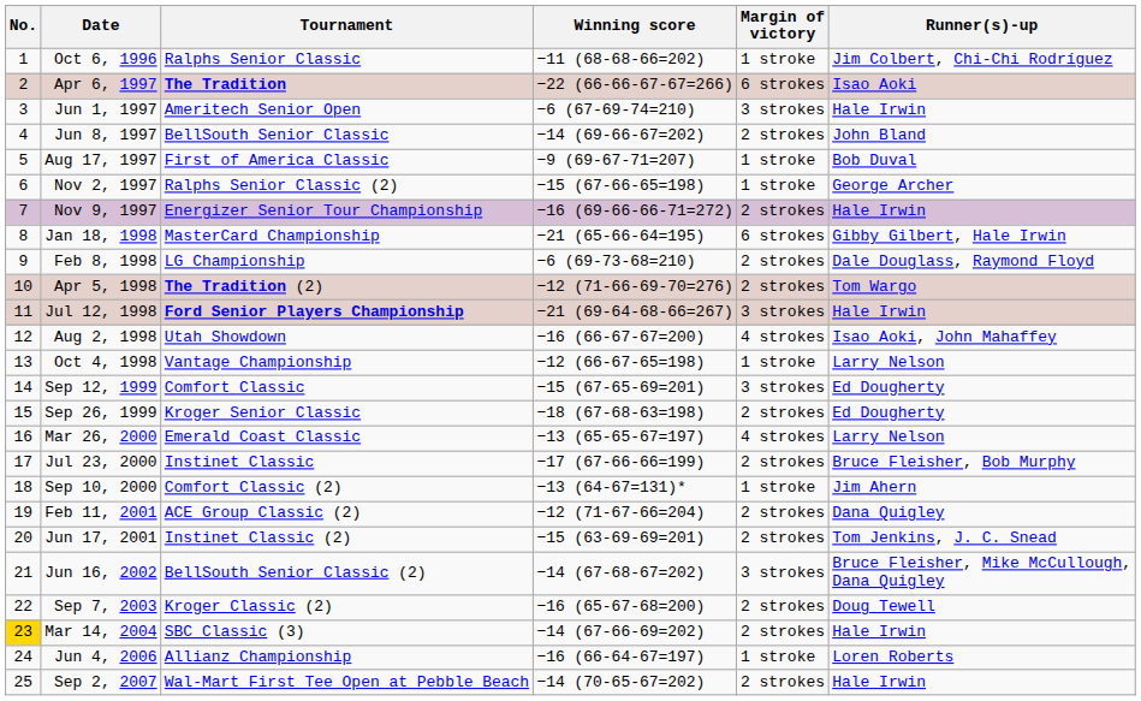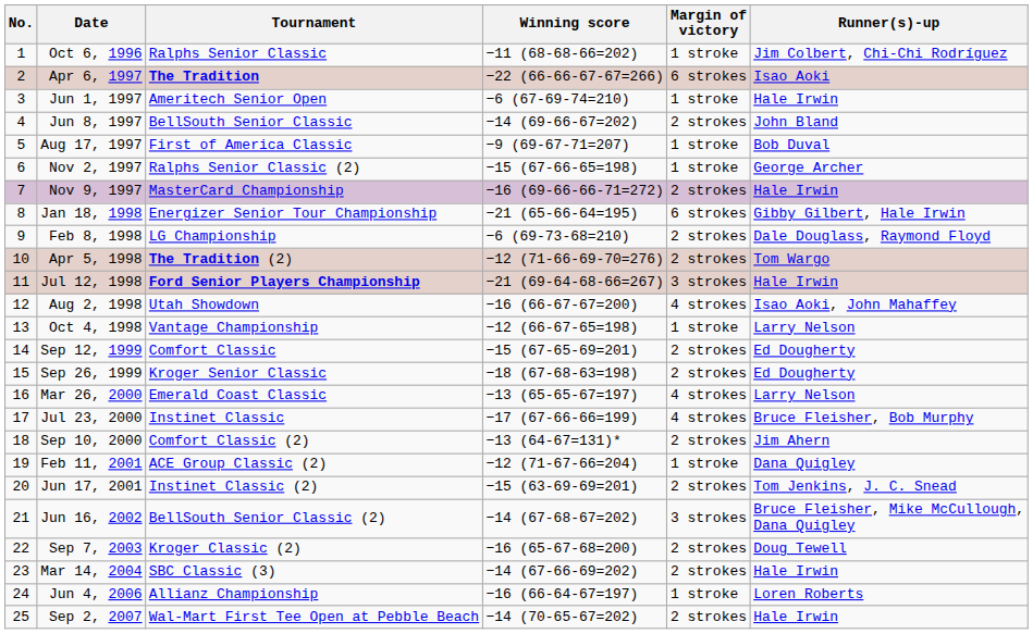Jun 1, 1997 | Margin of victory: 3 strokes -> 1 stroke
Nov 9, 1997 | Tournament: Energizer Senior Tour Championship -> MasterCard Championship
Jan 18, 1998 | Tournament: MasterCard Championship -> Energizer Senior Tour Championship
Sep 12, 1999 | Margin of victory: 3 strokes -> 2 strokes
Jul 23, 2000 | Margin of victory: 2 strokes -> 4 strokes
Sep 10, 2000 | Margin of victory: 1 stroke -> 2 strokes
Feb 11, 2001 | Margin of victory: 2 strokes -> 1 stroke
Mar 14, 2004 | No.: gold background -> no background
